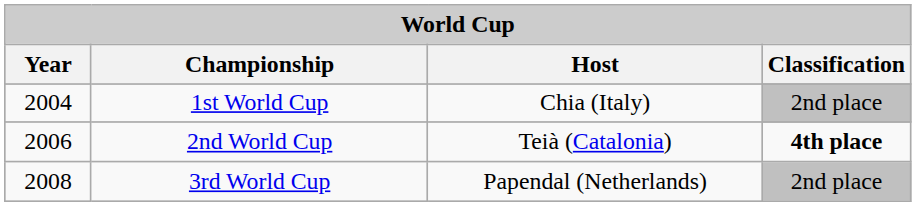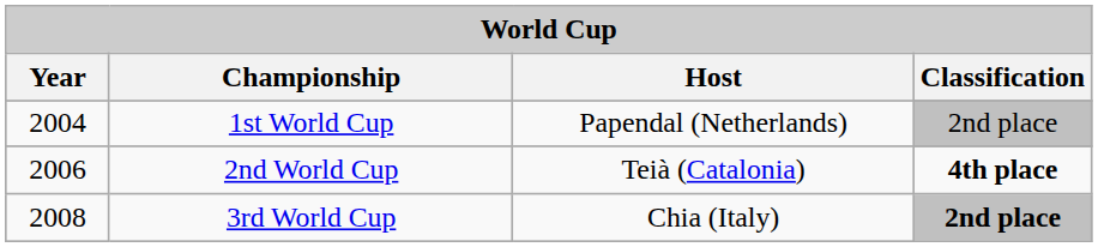1st World Cup | Host: Chia (Italy) -> Papendal (Netherlands)
3rd World Cup | Host: Papendal (Netherlands) -> Chia (Italy)
3rd World Cup | Classification: normal -> bold
